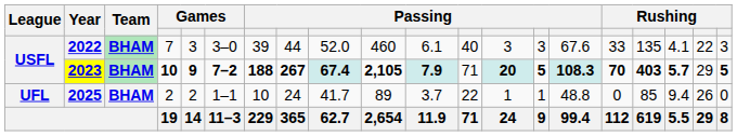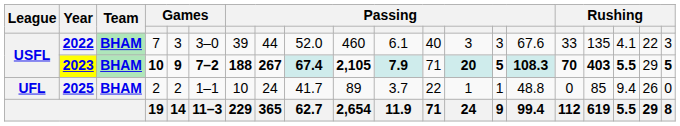2023 | column 18: 5.7 -> 5.5
